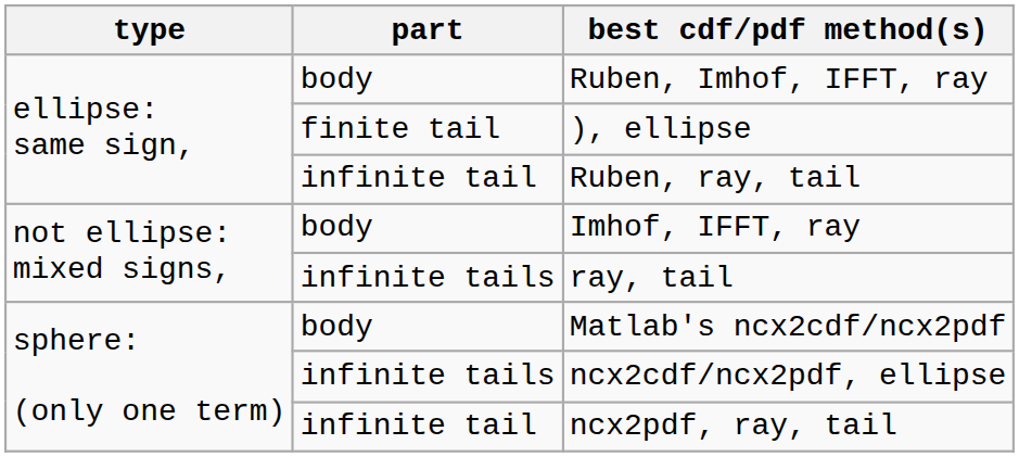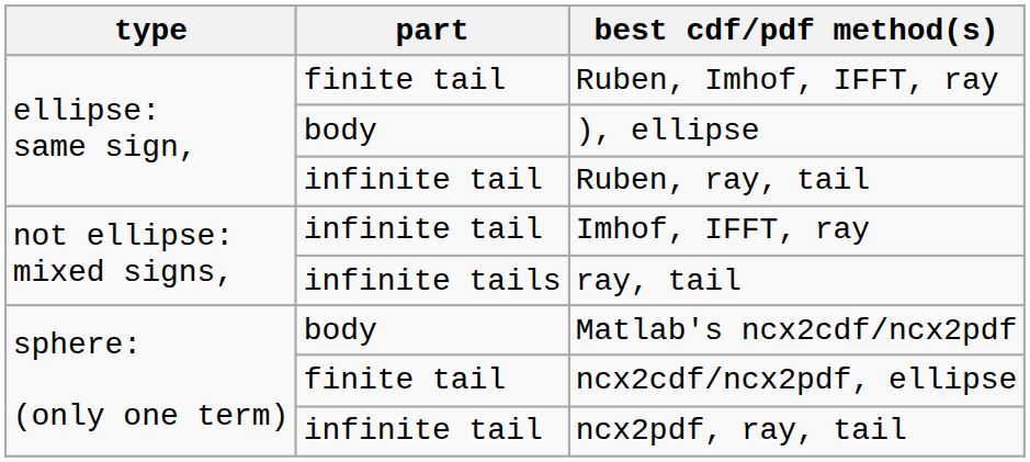Ruben, Imhof, IFFT, ray | part: body -> finite tail
), ellipse | part: finite tail -> body
Imhof, IFFT, ray | part: body -> infinite tail
ncx2cdf/ncx2pdf, ellipse | part: infinite tails -> finite tail
